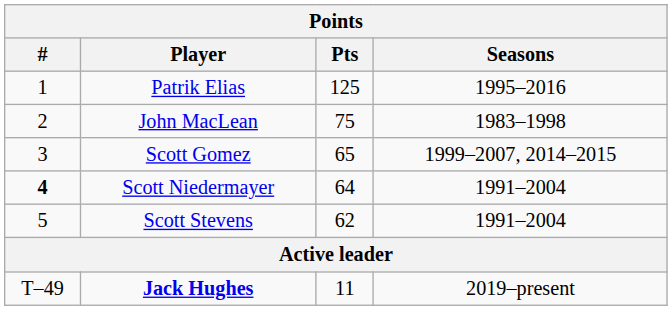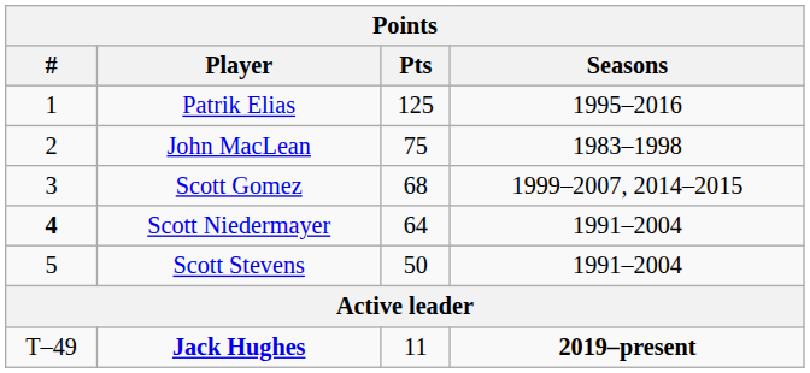Scott Gomez | Pts: 65 -> 68
Scott Stevens | Pts: 62 -> 50
Jack Hughes | Seasons: normal -> bold
